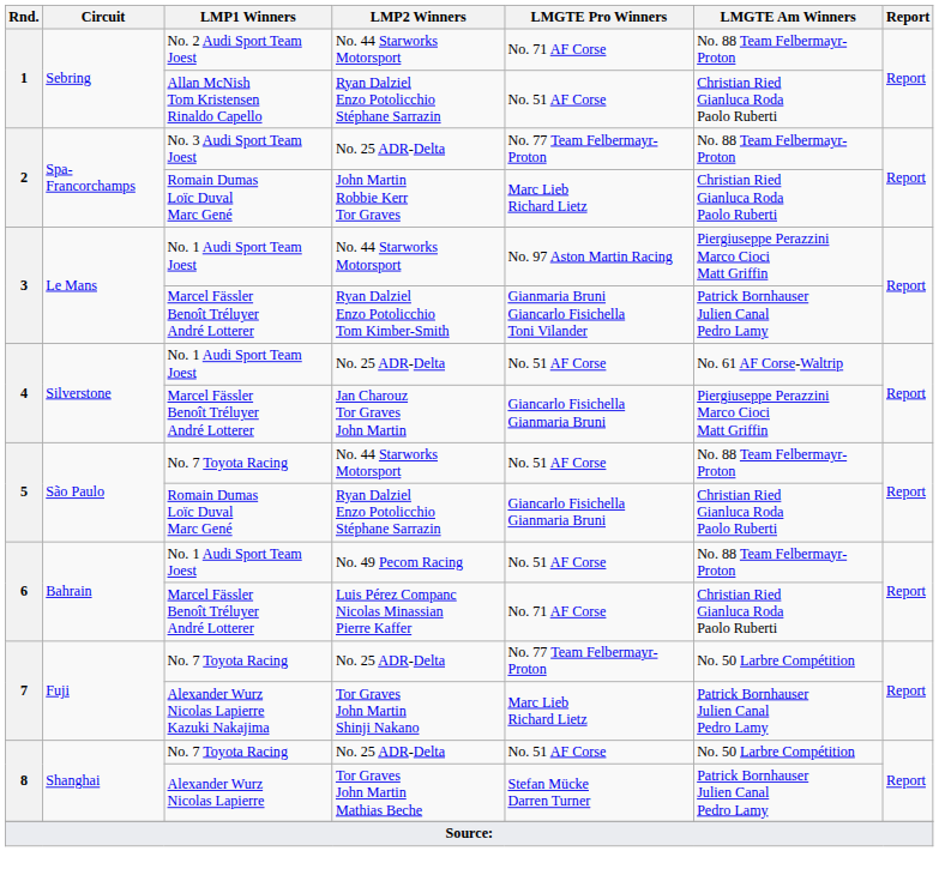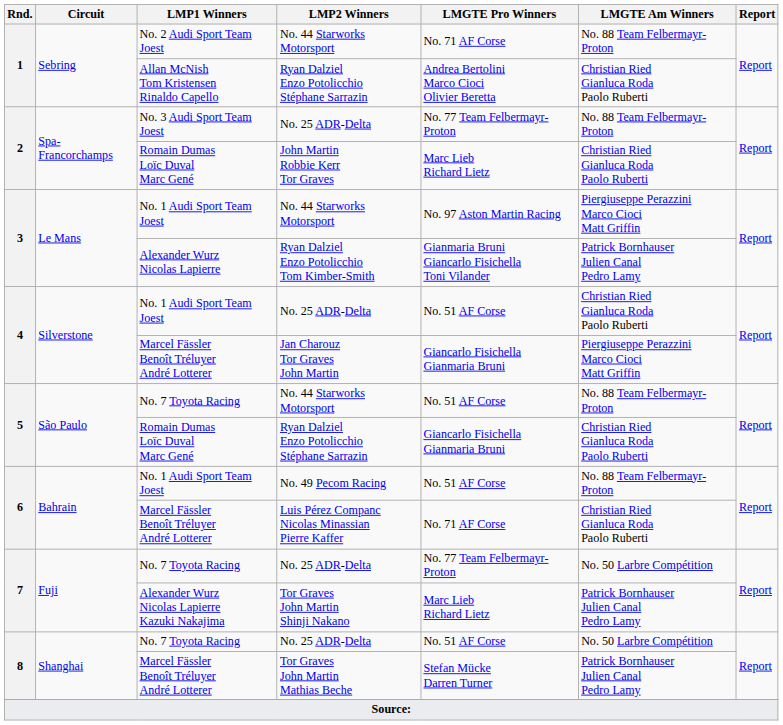1 / Ryan Dalziel Enzo Potolicchio Stéphane Sarrazin | LMGTE Pro Winners: No. 51 AF Corse -> Andrea Bertolini Marco Cioci Olivier Beretta
Ryan Dalziel Enzo Potolicchio Tom Kimber-Smith | LMP1 Winners: Marcel Fässler Benoît Tréluyer André Lotterer -> Alexander Wurz Nicolas Lapierre
4 / No. 25 ADR-Delta | LMGTE Am Winners: No. 61 AF Corse-Waltrip -> Christian Ried Gianluca Roda Paolo Ruberti
Tor Graves John Martin Mathias Beche | LMP1 Winners: Alexander Wurz Nicolas Lapierre -> Marcel Fässler Benoît Tréluyer André Lotterer
